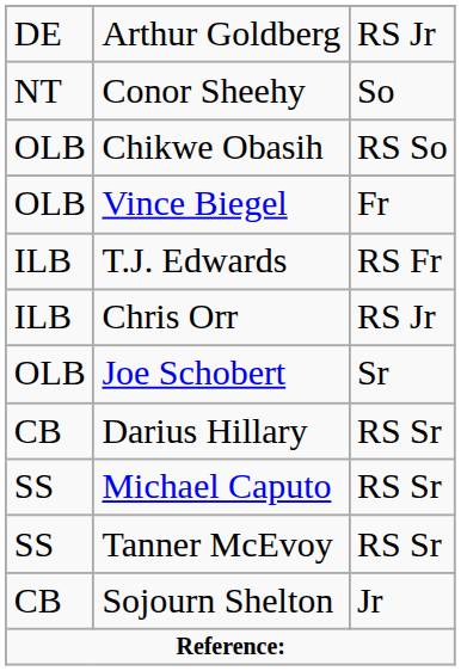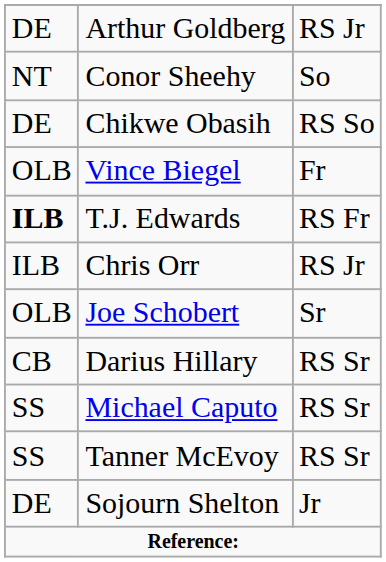Chikwe Obasih | column 1: OLB -> DE
T.J. Edwards | column 1: normal -> bold
Sojourn Shelton | column 1: CB -> DE
